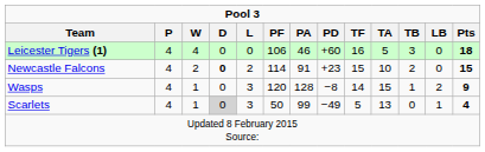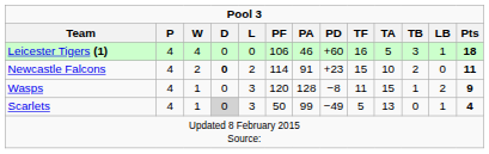Leicester Tigers (1) | LB: 0 -> 1
Newcastle Falcons | Pts: 15 -> 11
Wasps | TF: 14 -> 11
